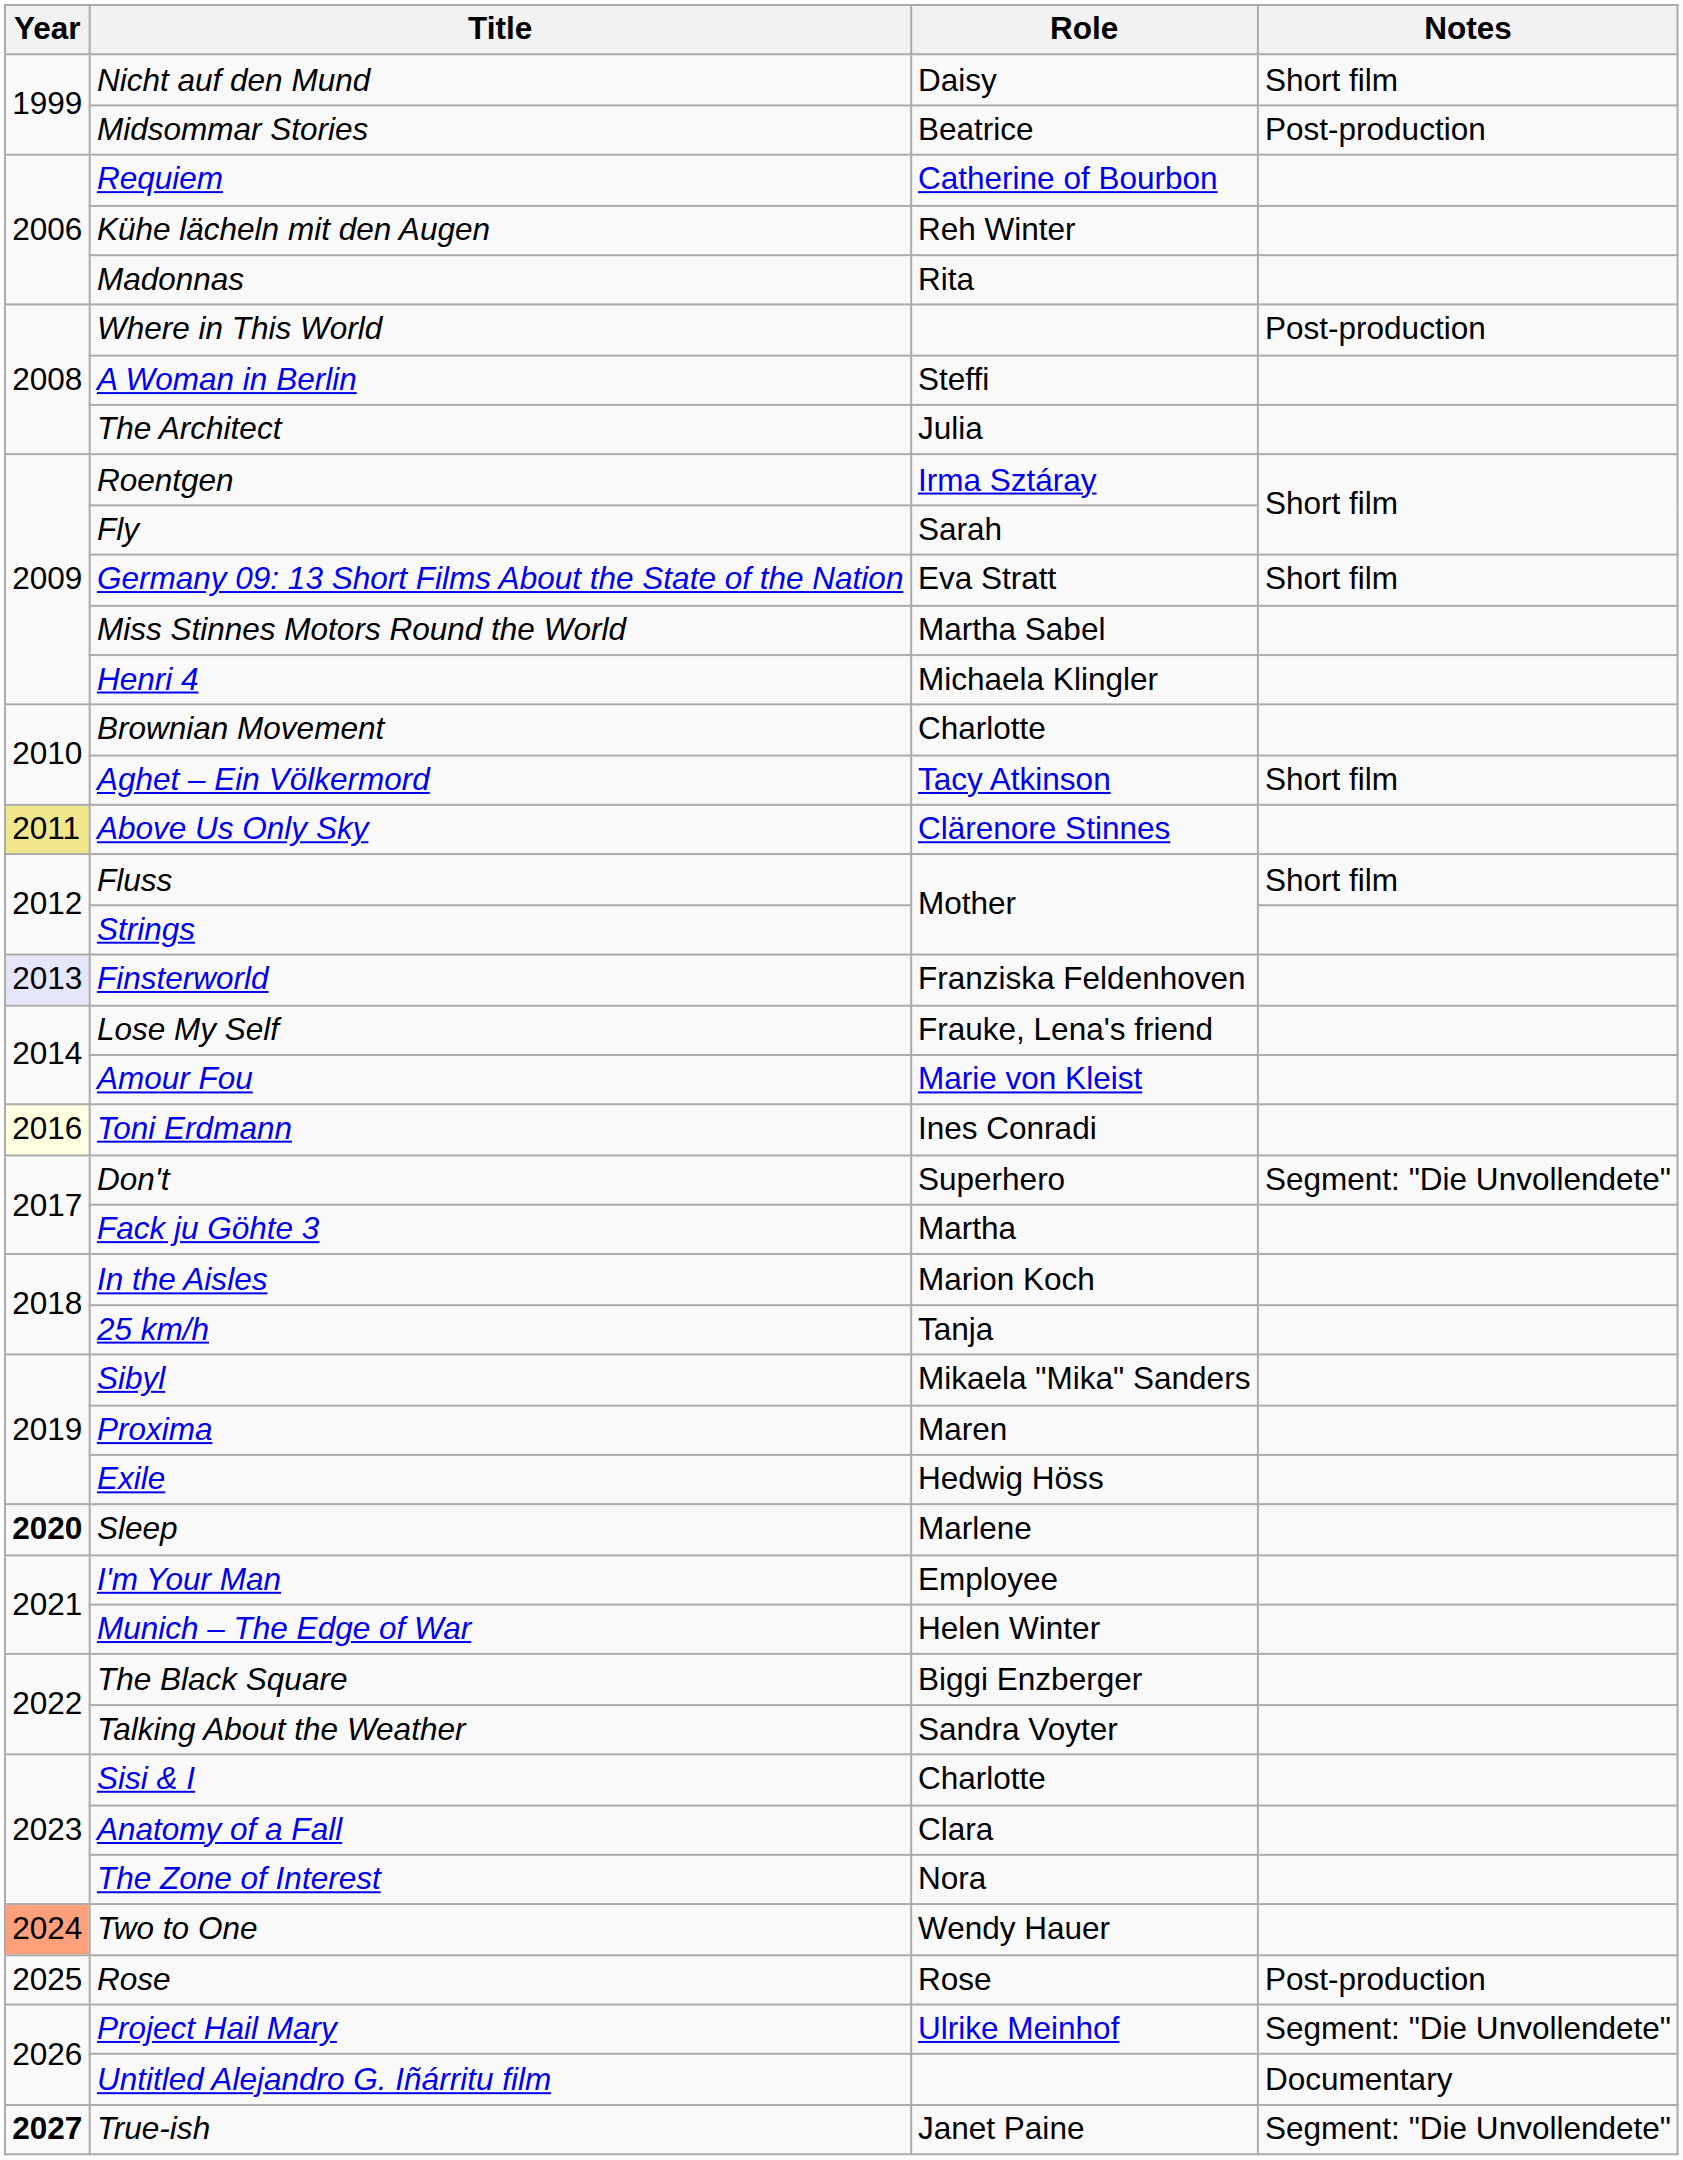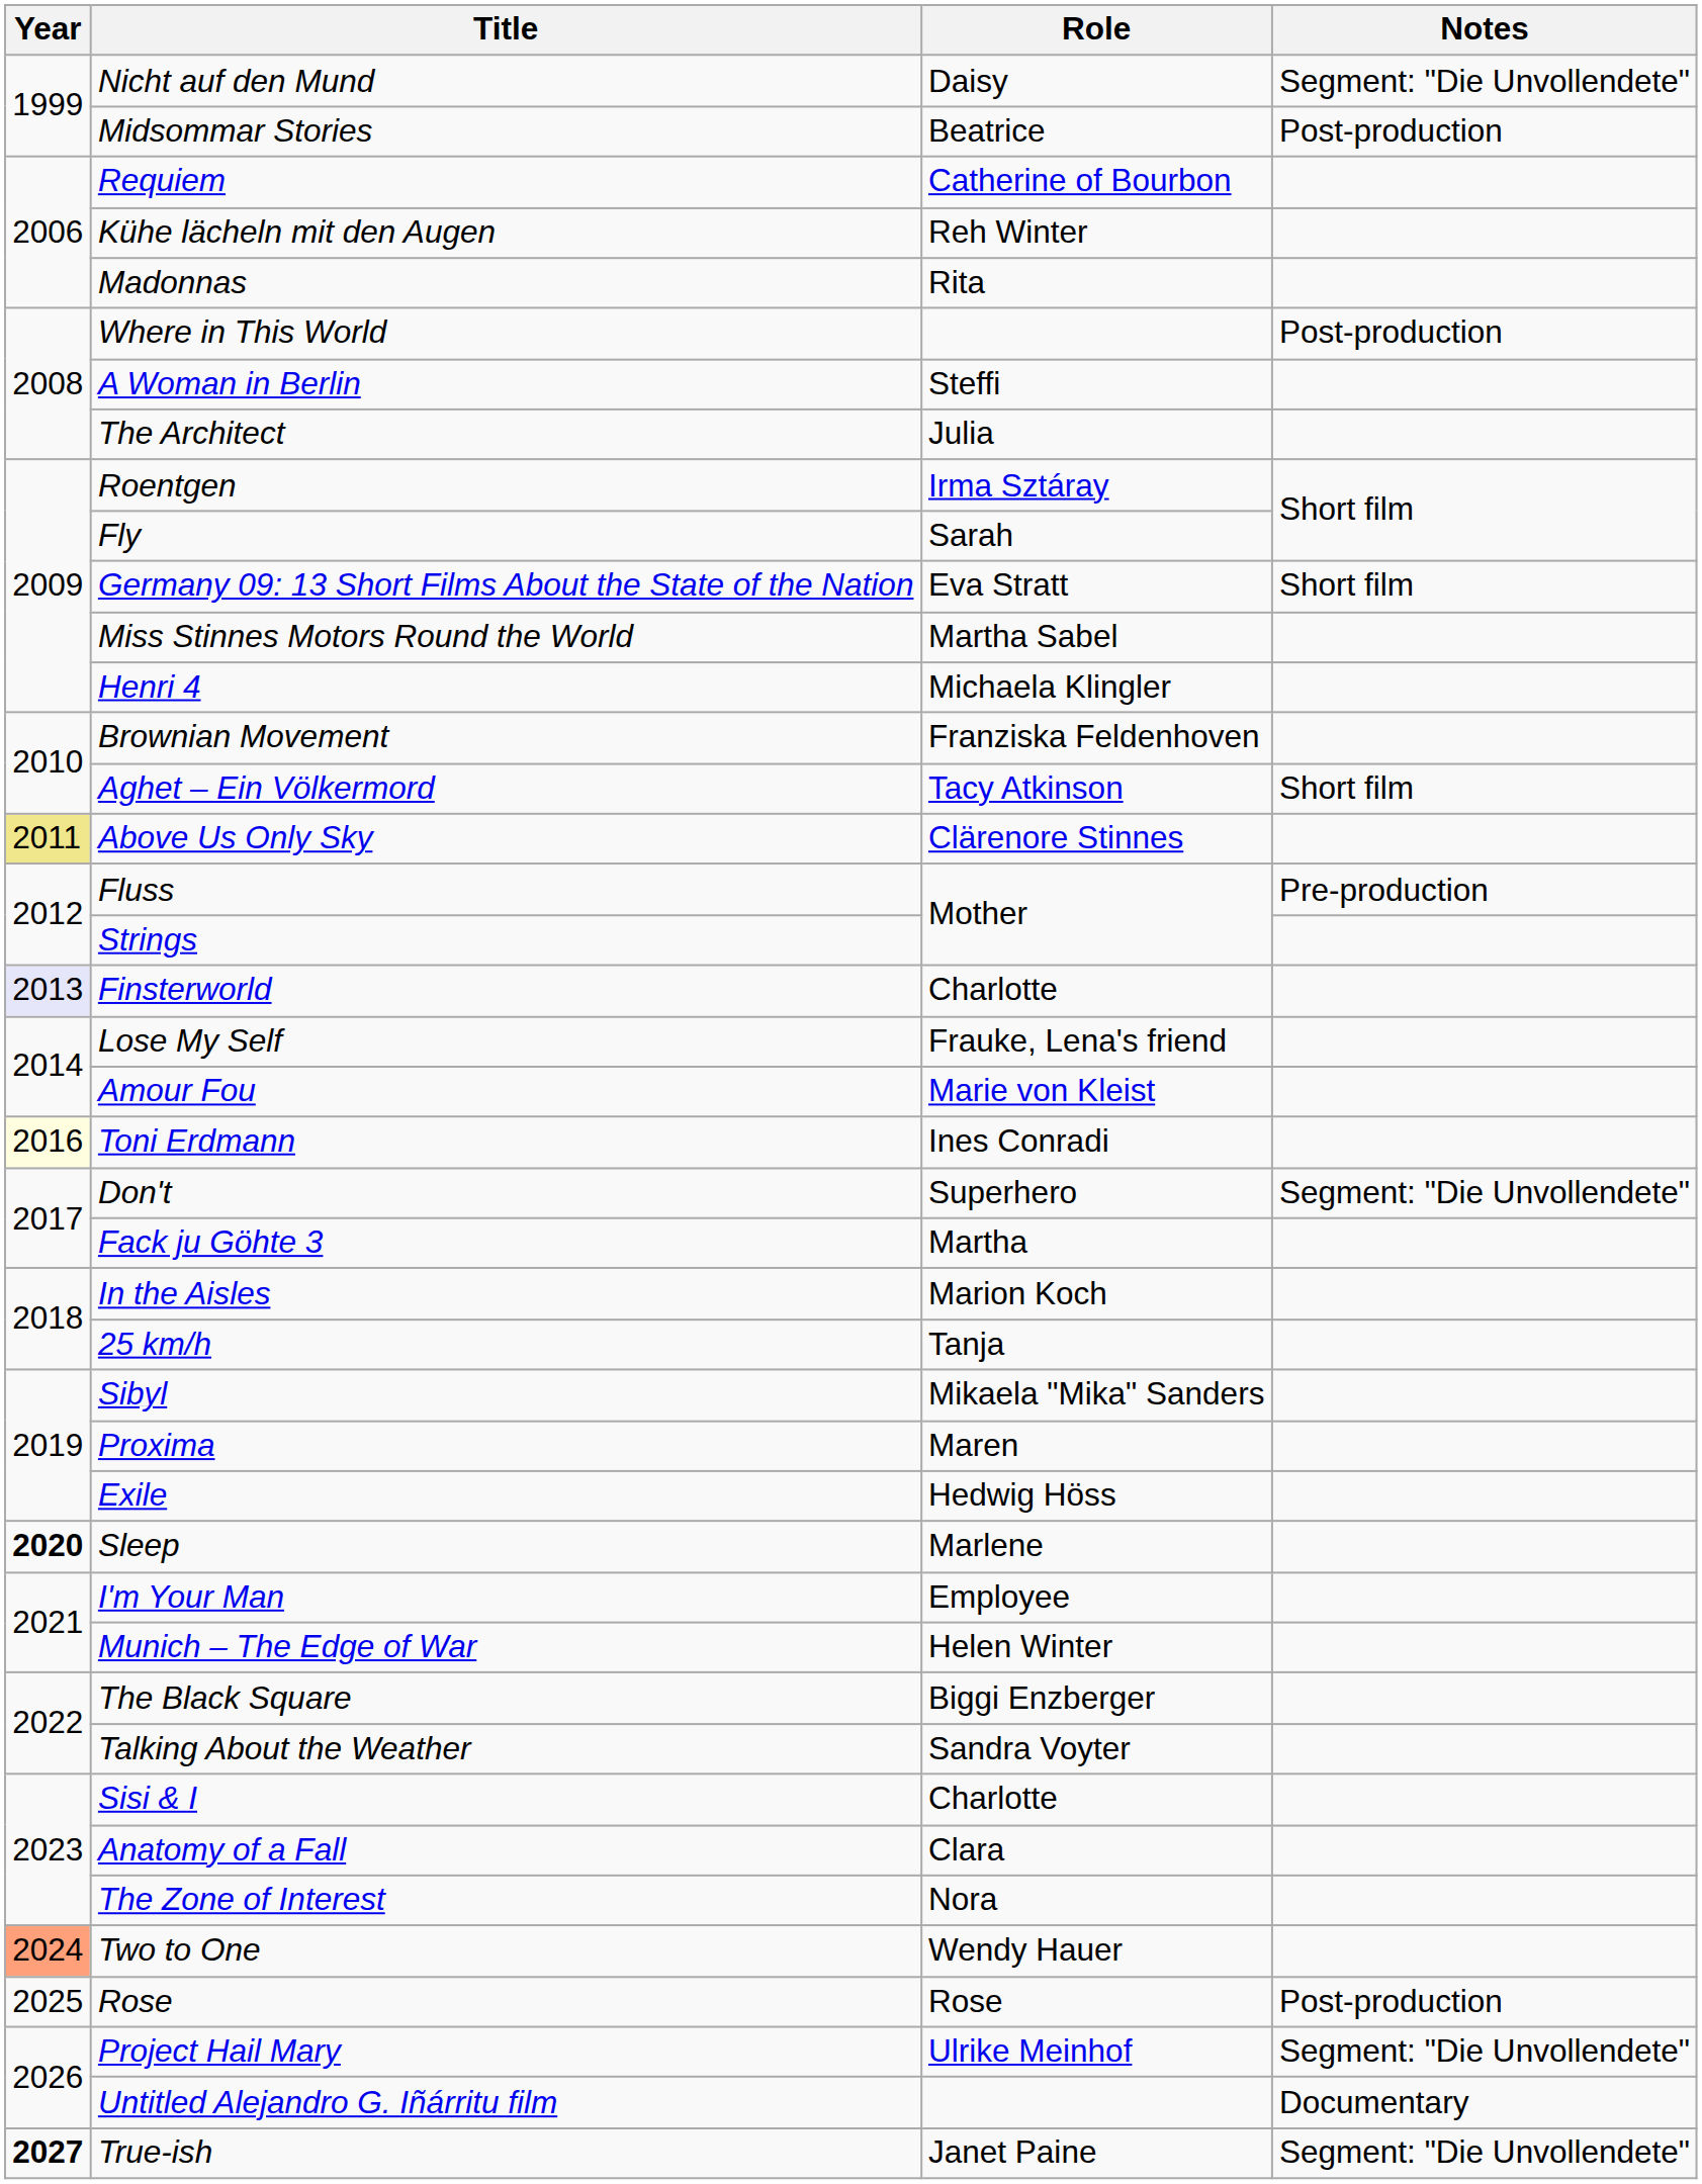Nicht auf den Mund | Notes: Short film -> Segment: "Die Unvollendete"
Brownian Movement | Role: Charlotte -> Franziska Feldenhoven
Fluss | Notes: Short film -> Pre-production
Finsterworld | Role: Franziska Feldenhoven -> Charlotte
